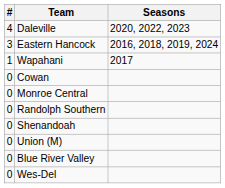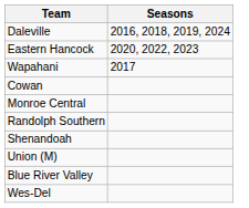- column: # | 4 | 3 | 1 | 0 | 0 | 0 | 0 | 0 | 0 | 0
Daleville | Seasons: 2020, 2022, 2023 -> 2016, 2018, 2019, 2024
Eastern Hancock | Seasons: 2016, 2018, 2019, 2024 -> 2020, 2022, 2023
